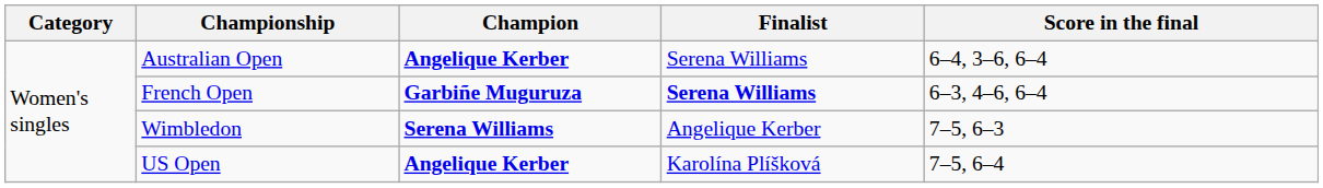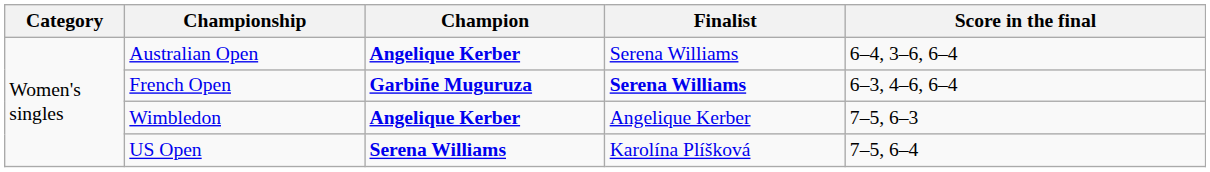Wimbledon | Champion: Serena Williams -> Angelique Kerber
US Open | Champion: Angelique Kerber -> Serena Williams
